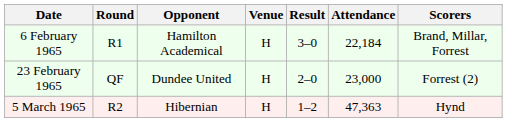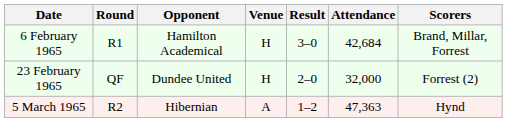6 February 1965 | Attendance: 22,184 -> 42,684
23 February 1965 | Attendance: 23,000 -> 32,000
5 March 1965 | Venue: H -> A
